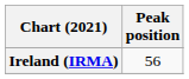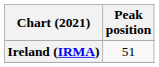Ireland (IRMA) | Peak position: 56 -> 51
